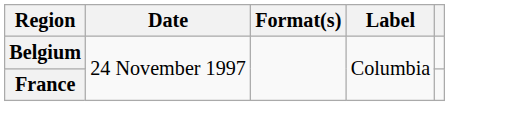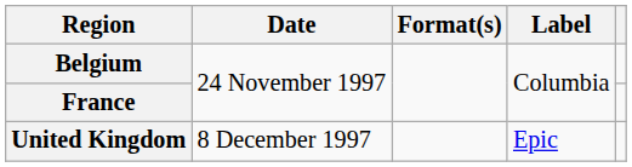+ row: United Kingdom | 8 December 1997 | Epic
